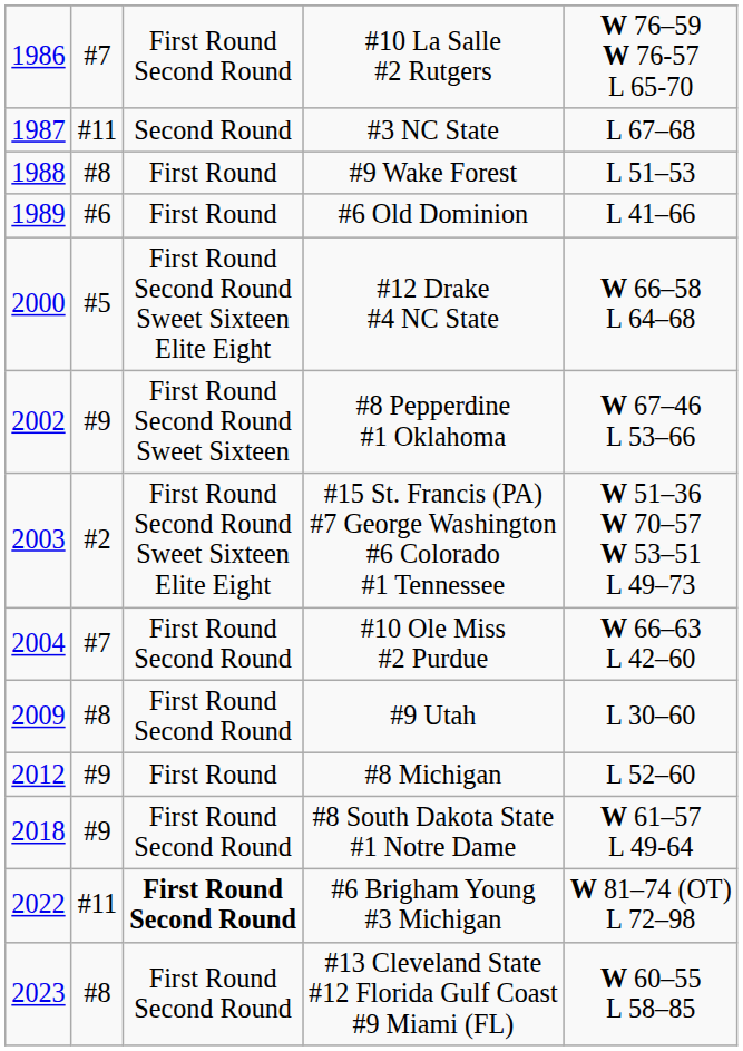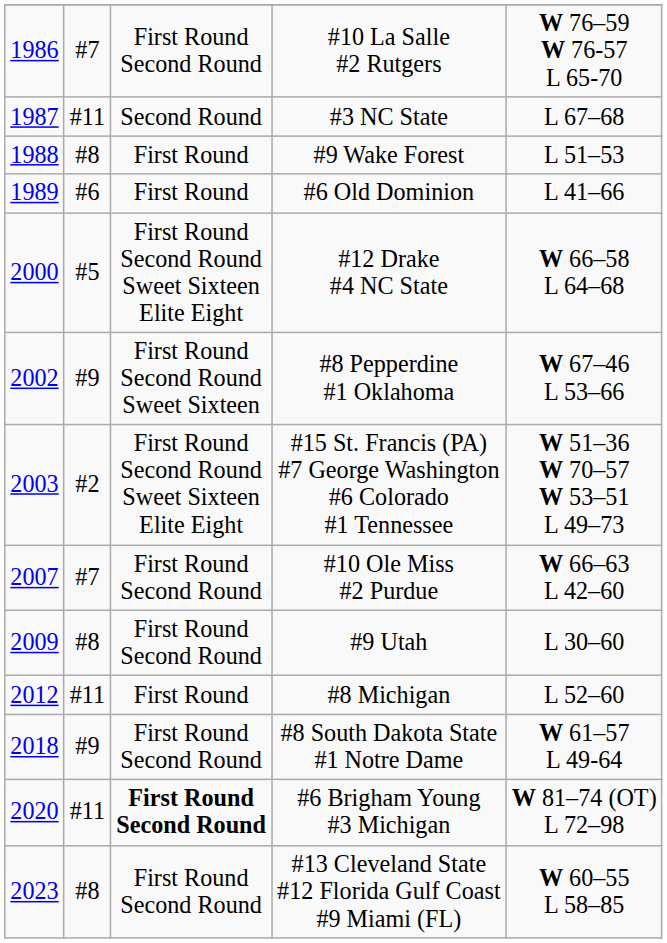#10 Ole Miss #2 Purdue | column 1: 2004 -> 2007
#8 Michigan | column 2: #9 -> #11
#6 Brigham Young #3 Michigan | column 1: 2022 -> 2020
